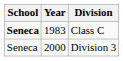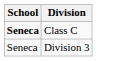- column: Year | 1983 | 2000
